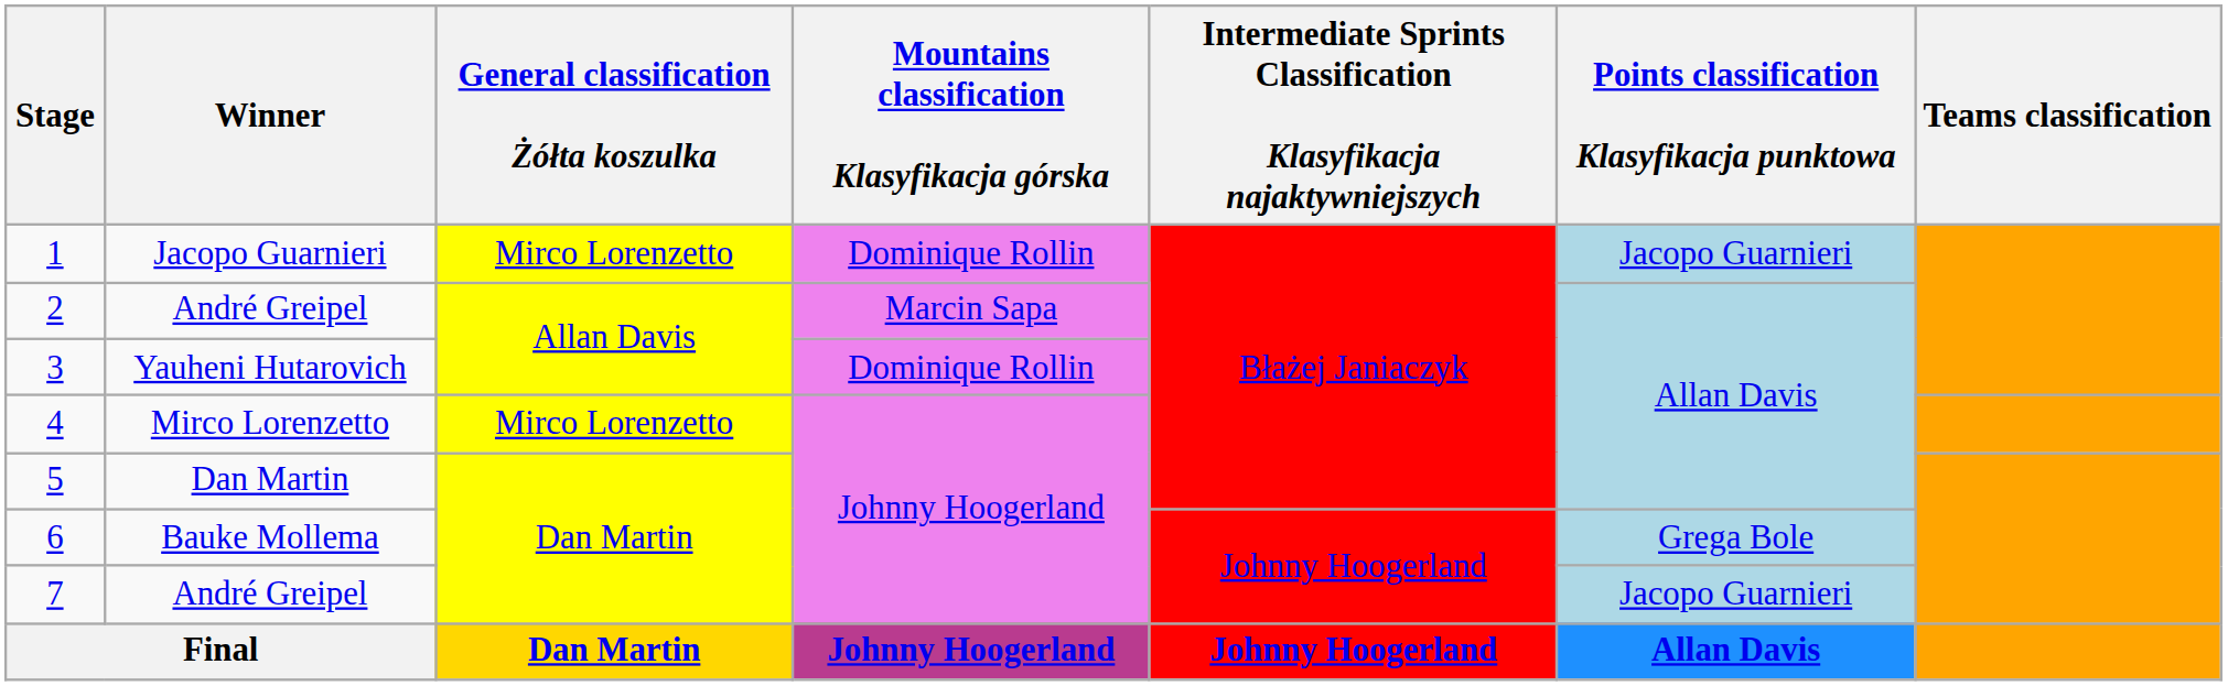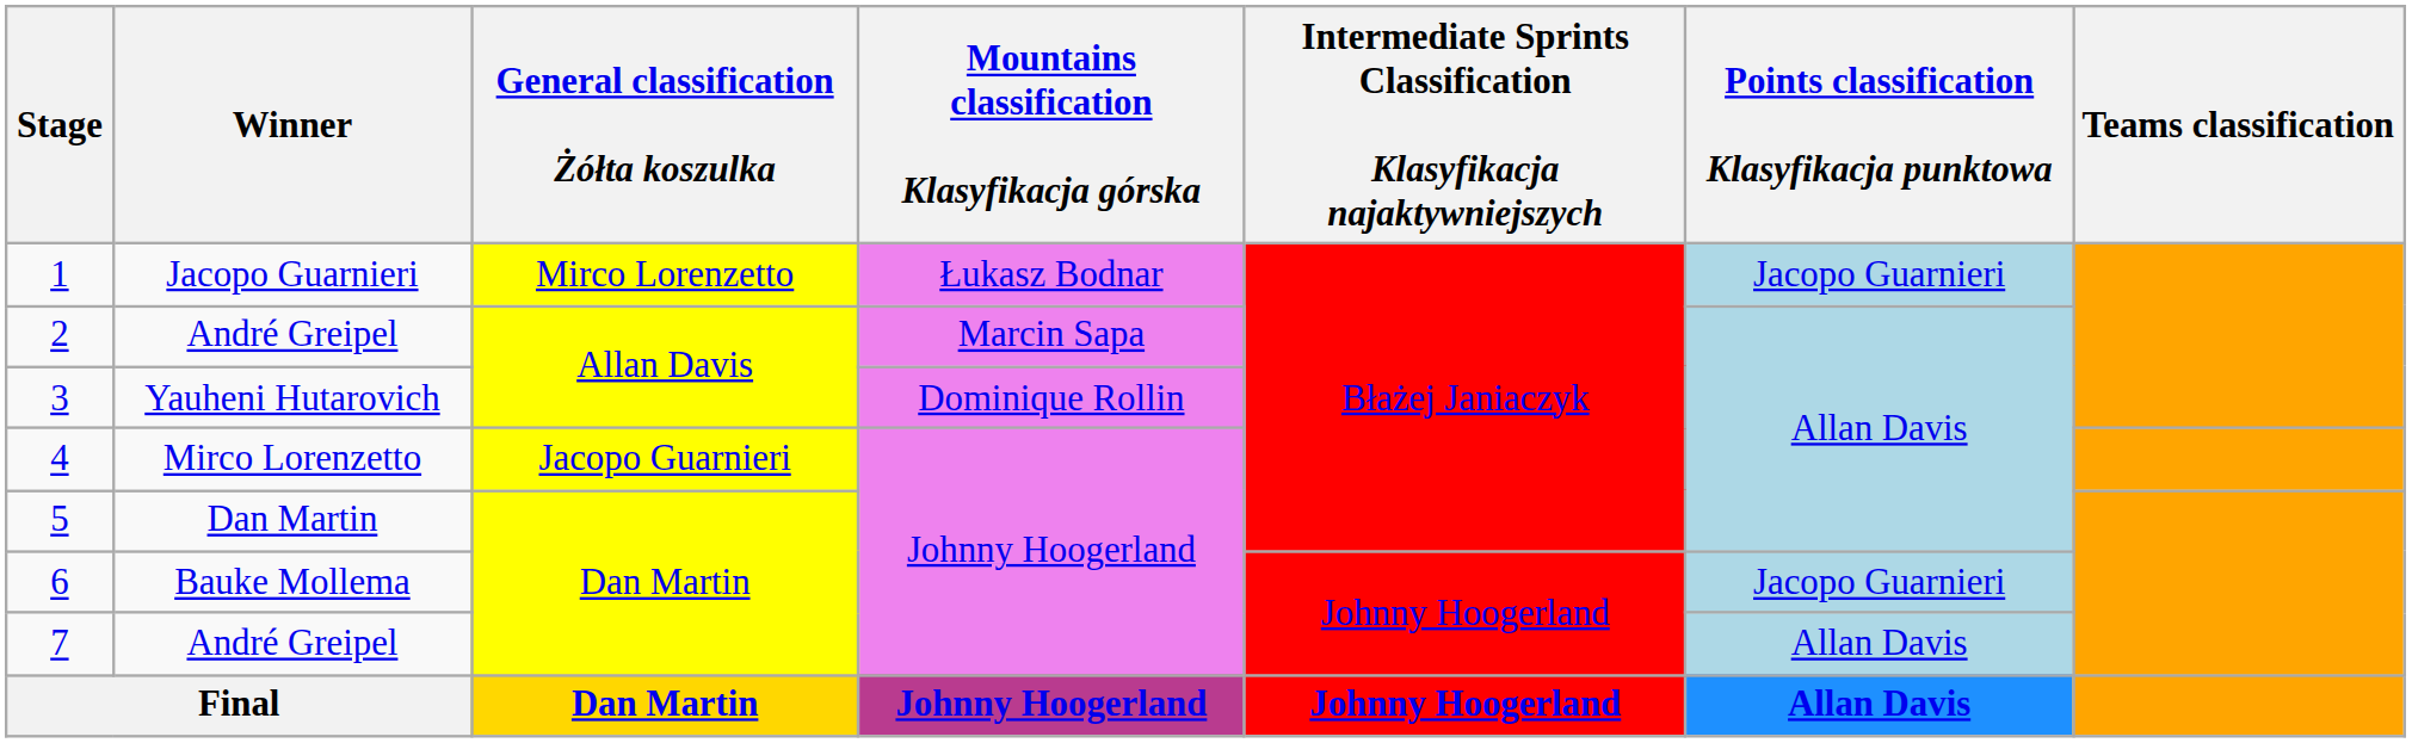1 | Mountains classification Klasyfikacja górska: Dominique Rollin -> Łukasz Bodnar
4 | General classification Żółta koszulka: Mirco Lorenzetto -> Jacopo Guarnieri
6 | Points classification Klasyfikacja punktowa: Grega Bole -> Jacopo Guarnieri
7 | Points classification Klasyfikacja punktowa: Jacopo Guarnieri -> Allan Davis
